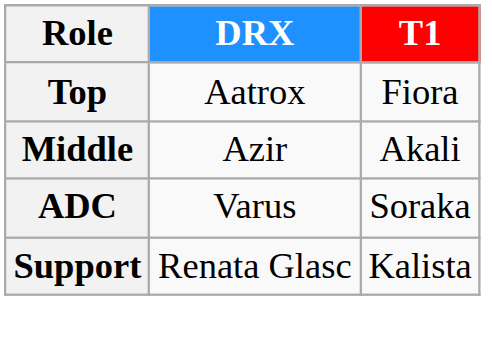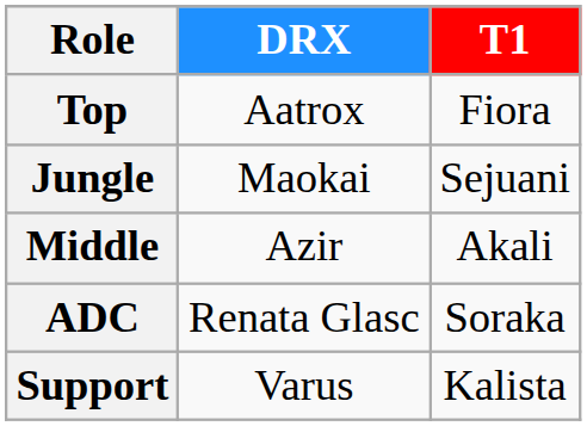+ row: Jungle | Maokai | Sejuani
ADC | DRX: Varus -> Renata Glasc
Support | DRX: Renata Glasc -> Varus
